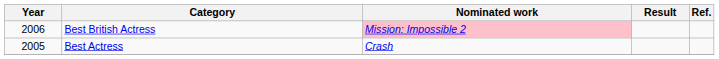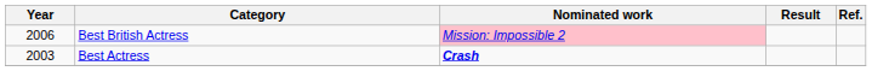Best Actress | Year: 2005 -> 2003
Best Actress | Nominated work: normal -> bold
